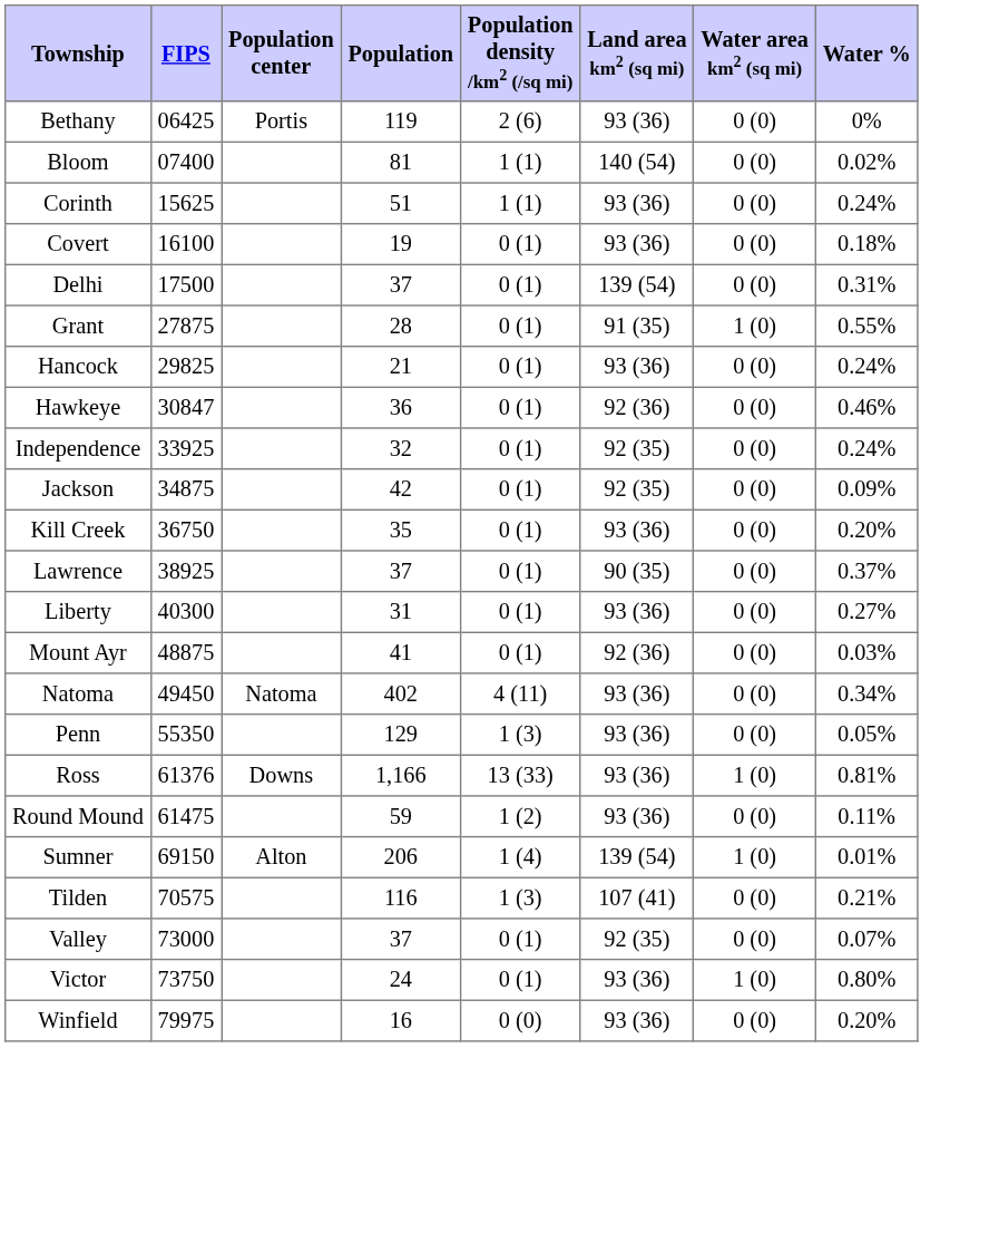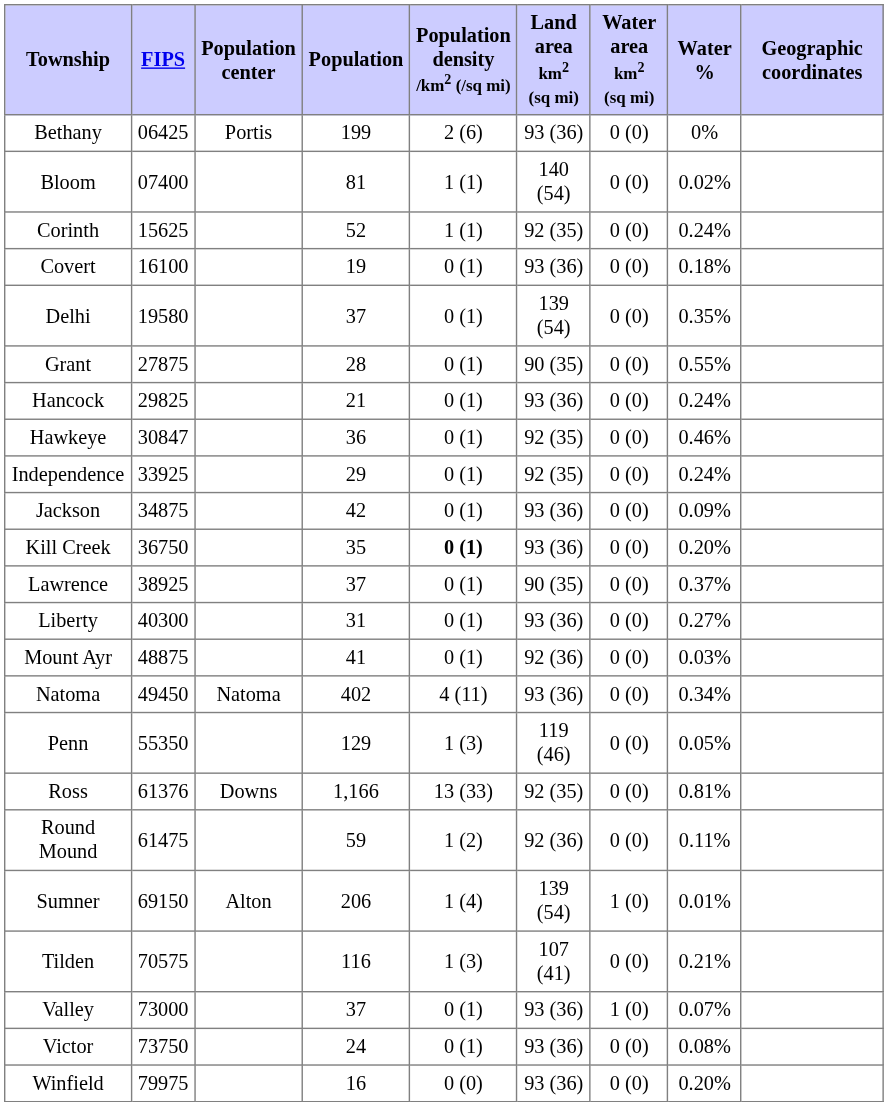+ column: Geographic coordinates
Bethany | Population: 119 -> 199
Corinth | Population: 51 -> 52
Corinth | Land area km2 (sq mi): 93 (36) -> 92 (35)
Delhi | FIPS: 17500 -> 19580
Delhi | Water %: 0.31% -> 0.35%
Grant | Land area km2 (sq mi): 91 (35) -> 90 (35)
Grant | Water area km2 (sq mi): 1 (0) -> 0 (0)
Hawkeye | Land area km2 (sq mi): 92 (36) -> 92 (35)
Independence | Population: 32 -> 29
Jackson | Land area km2 (sq mi): 92 (35) -> 93 (36)
Kill Creek | Population density /km2 (/sq mi): normal -> bold
Penn | Land area km2 (sq mi): 93 (36) -> 119 (46)
Ross | Land area km2 (sq mi): 93 (36) -> 92 (35)
Ross | Water area km2 (sq mi): 1 (0) -> 0 (0)
Round Mound | Land area km2 (sq mi): 93 (36) -> 92 (36)
Valley | Land area km2 (sq mi): 92 (35) -> 93 (36)
Valley | Water area km2 (sq mi): 0 (0) -> 1 (0)
Victor | Water area km2 (sq mi): 1 (0) -> 0 (0)
Victor | Water %: 0.80% -> 0.08%
